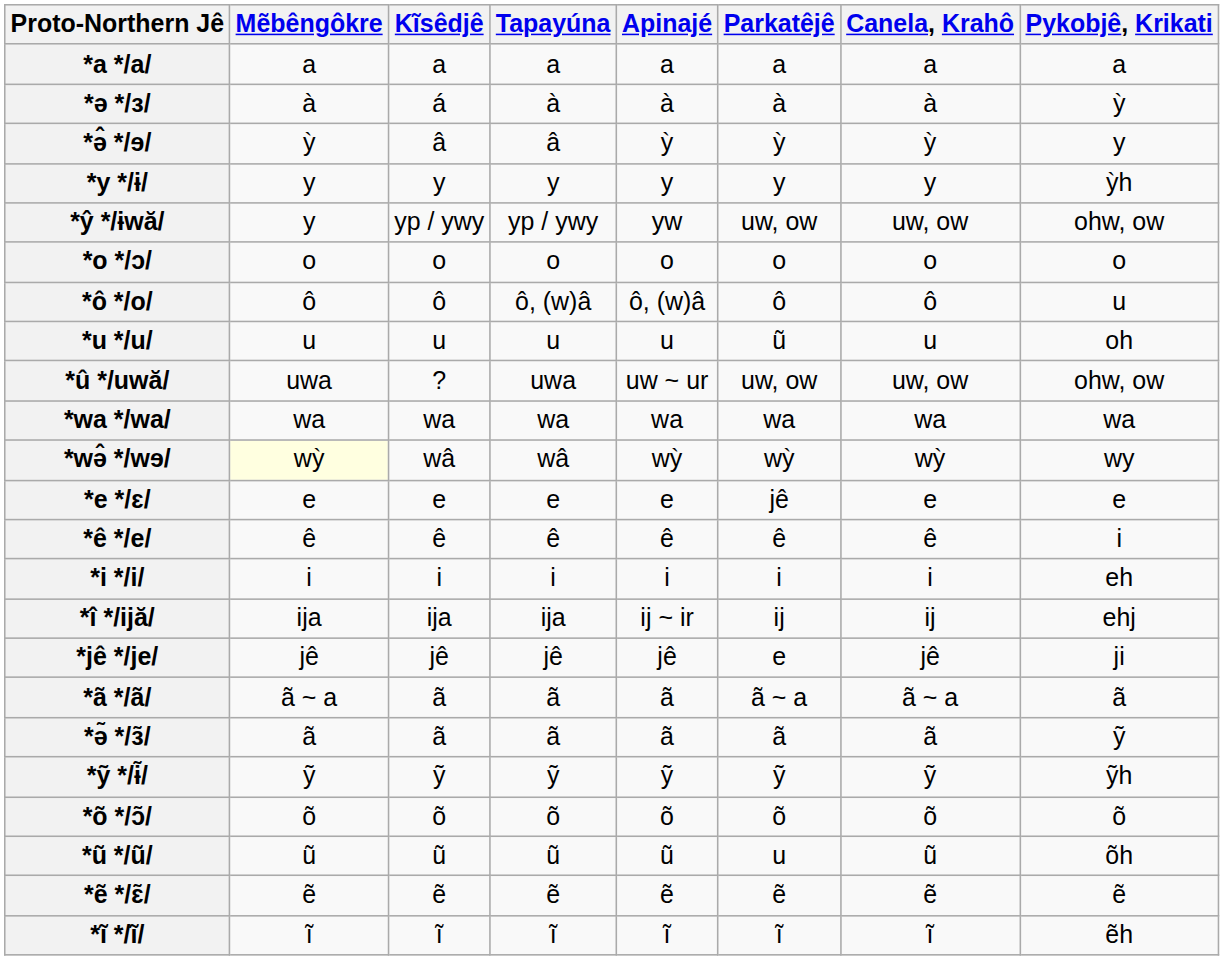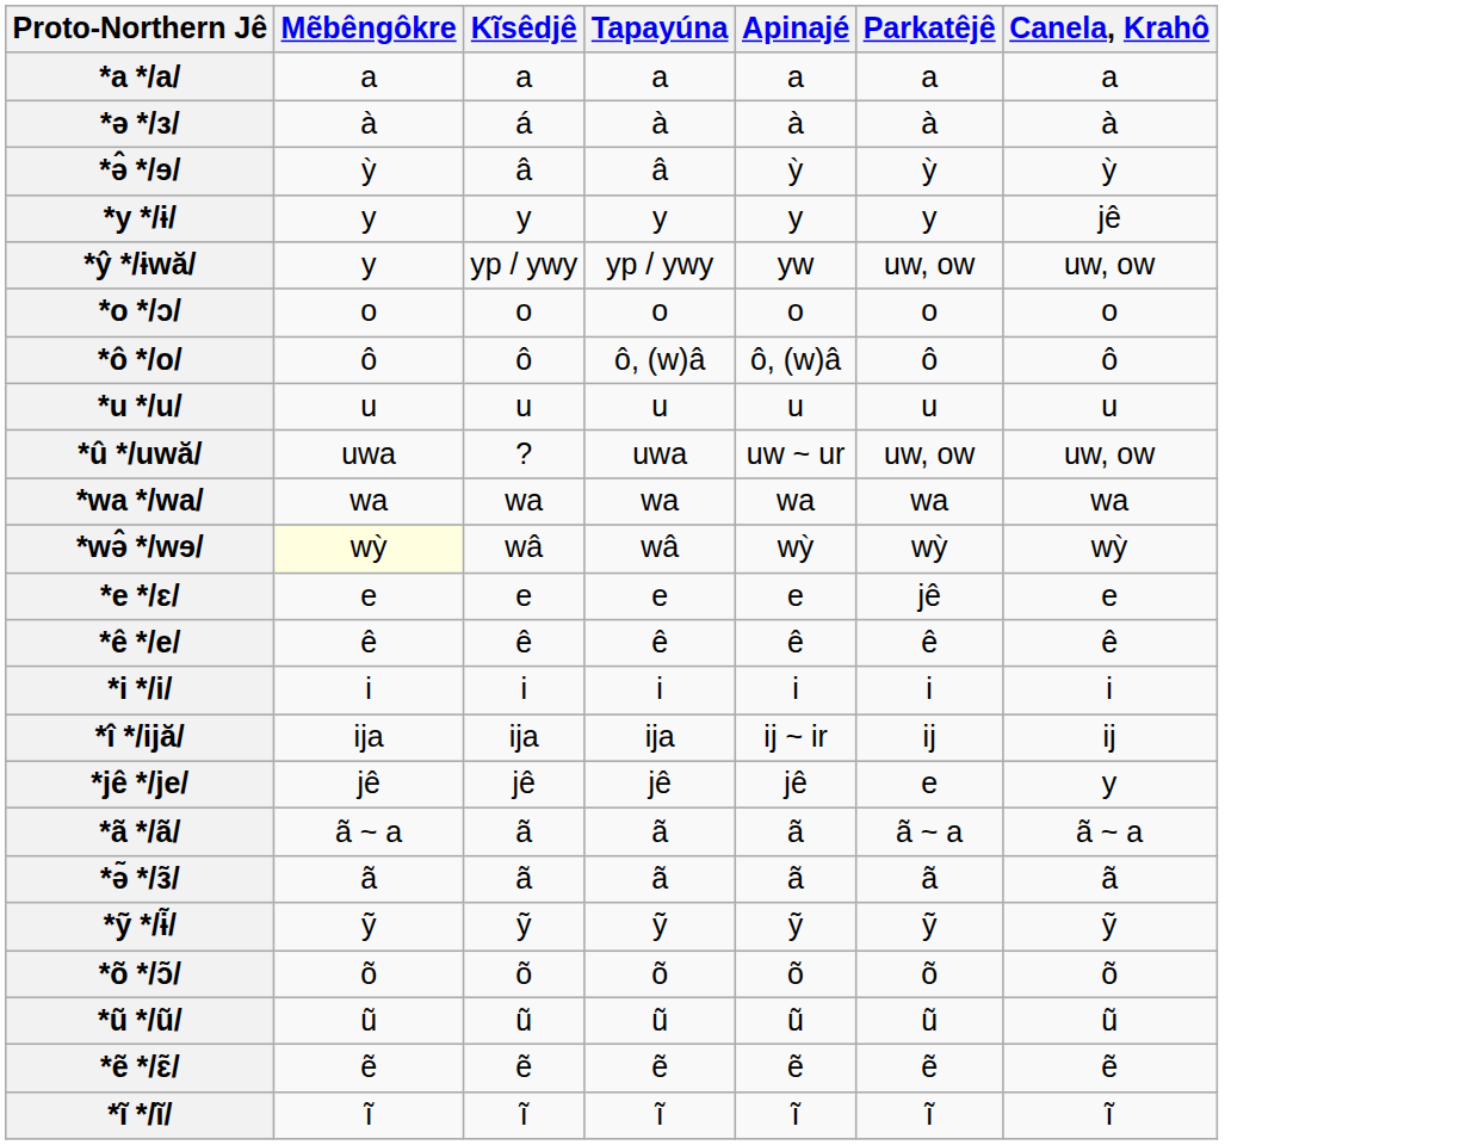- column: Pykobjê, Krikati | a | ỳ | y | ỳh | ohw, ow | o | u | oh | ohw, ow | wa | wy | e | i | eh | ehj | ji | ã | ỹ | ỹh | õ | õh | ẽ | ẽh
*y */ɨ/ | Canela, Krahô: y -> jê
*u */u/ | Parkatêjê: ũ -> u
*jê */je/ | Canela, Krahô: jê -> y
*ũ */ũ/ | Parkatêjê: u -> ũ
